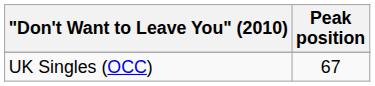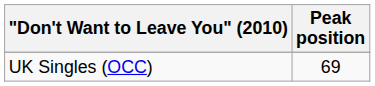UK Singles (OCC) | Peak position: 67 -> 69
